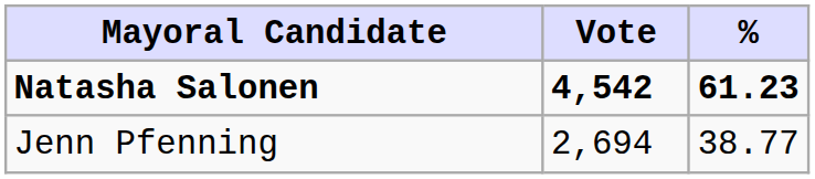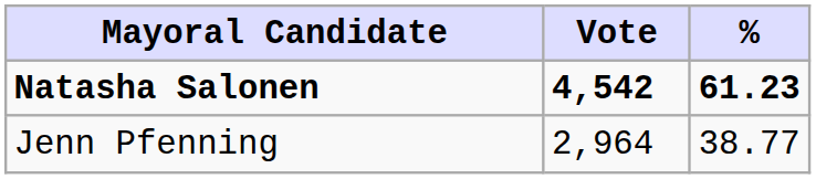Jenn Pfenning | Vote: 2,694 -> 2,964
